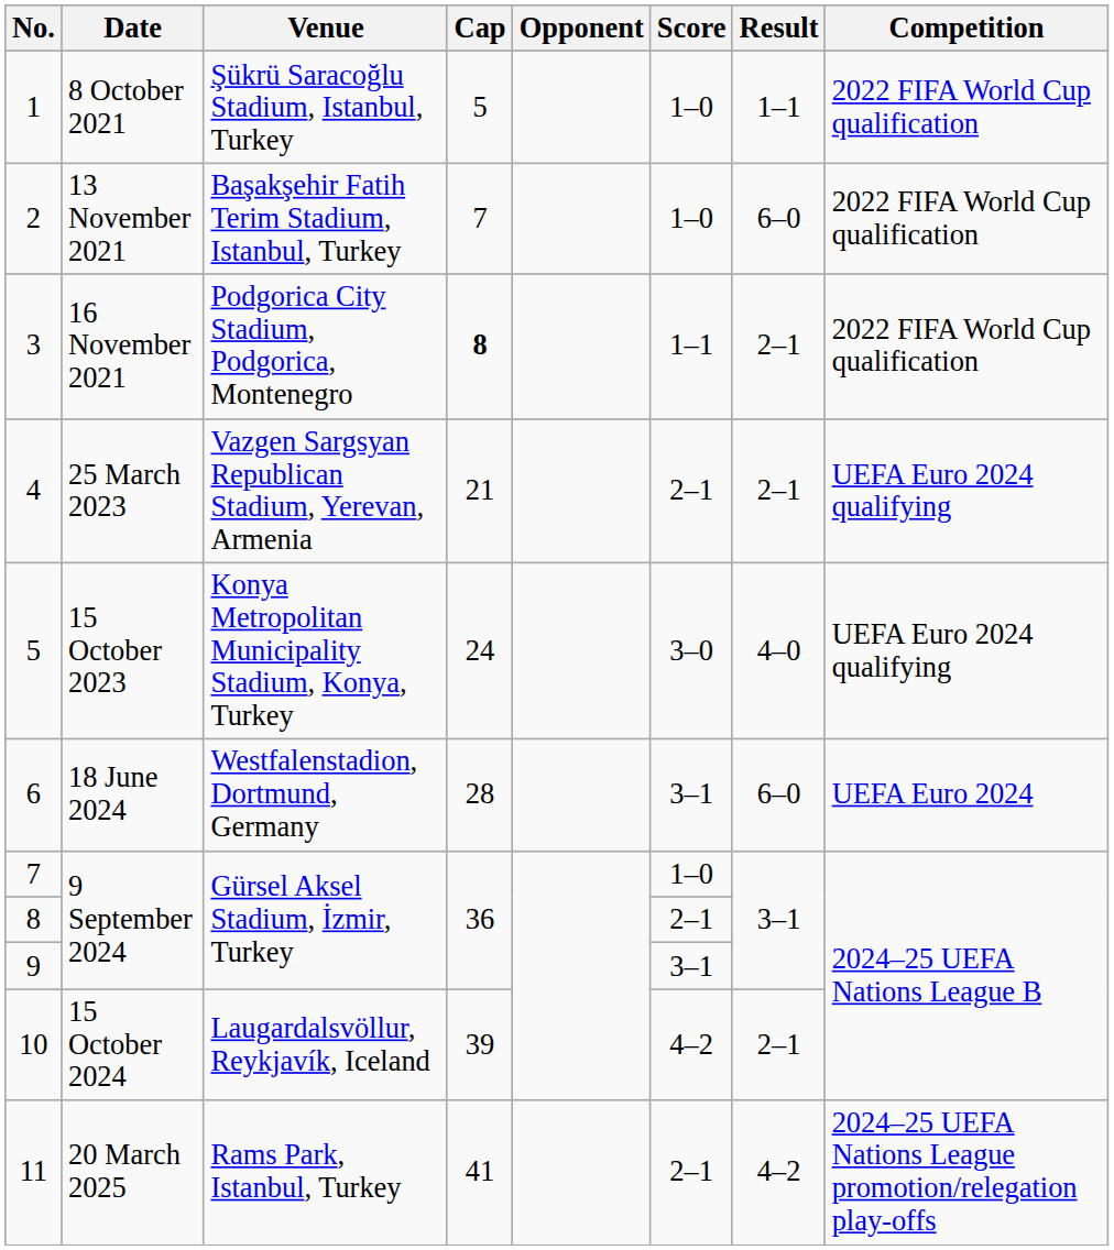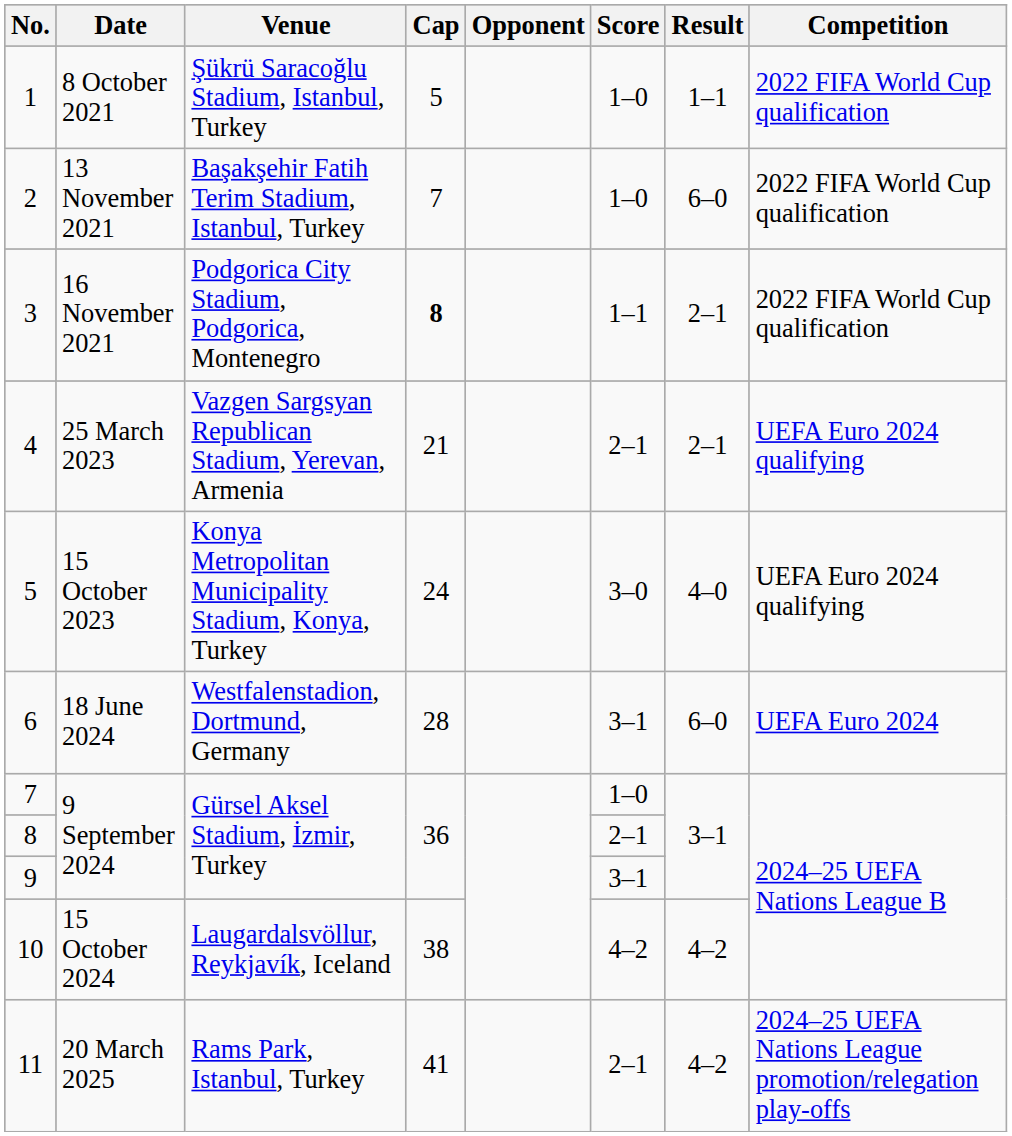10 | Cap: 39 -> 38
10 | Result: 2–1 -> 4–2
